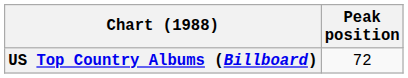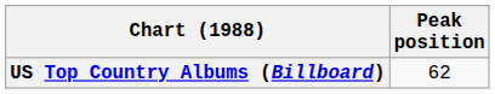US Top Country Albums (Billboard) | Peak position: 72 -> 62
